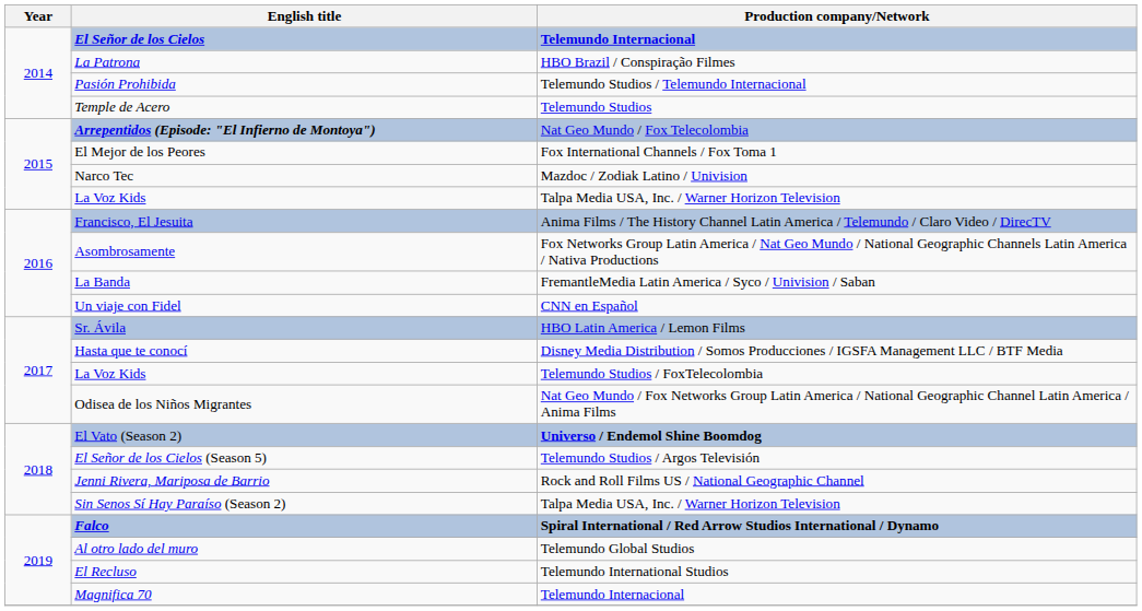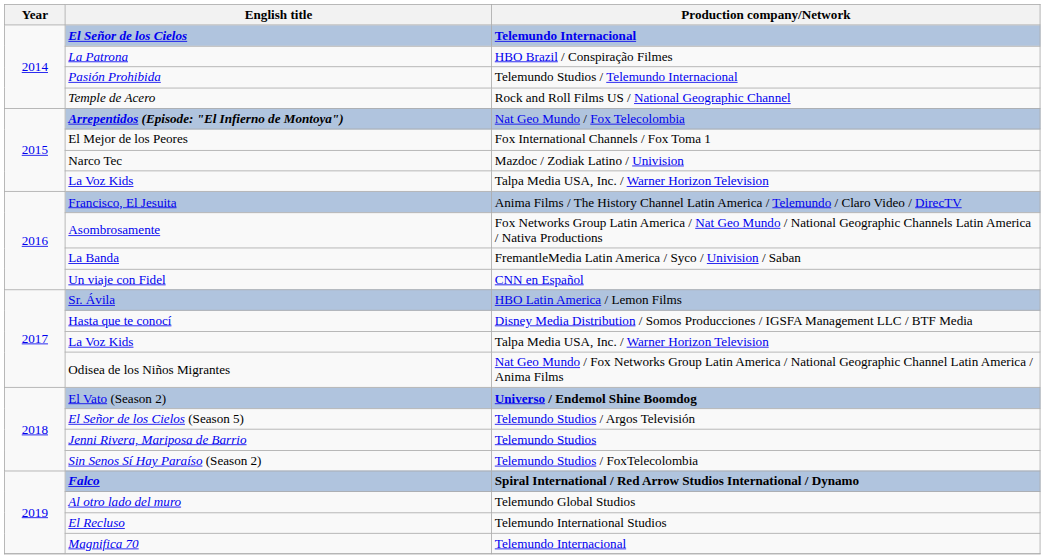Temple de Acero | Production company/Network: Telemundo Studios -> Rock and Roll Films US / National Geographic Channel
2017 / La Voz Kids | Production company/Network: Telemundo Studios / FoxTelecolombia -> Talpa Media USA, Inc. / Warner Horizon Television
Jenni Rivera, Mariposa de Barrio | Production company/Network: Rock and Roll Films US / National Geographic Channel -> Telemundo Studios
Sin Senos Sí Hay Paraíso (Season 2) | Production company/Network: Talpa Media USA, Inc. / Warner Horizon Television -> Telemundo Studios / FoxTelecolombia
